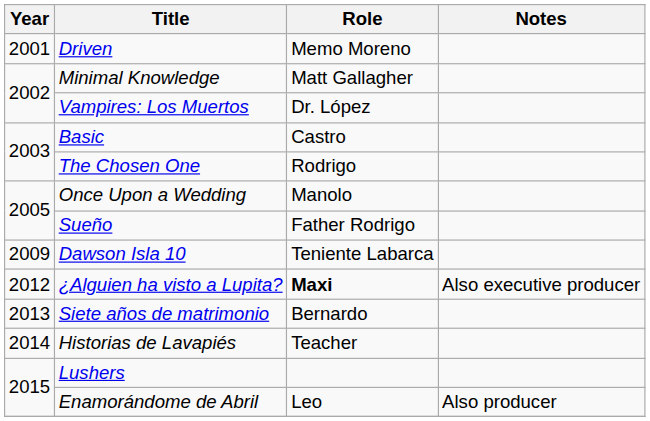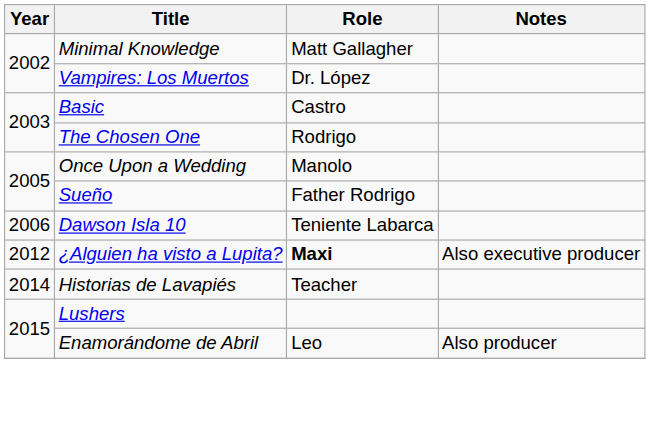- row: 2001 | Driven | Memo Moreno
Dawson Isla 10 | Year: 2009 -> 2006
- row: 2013 | Siete años de matrimonio | Bernardo
